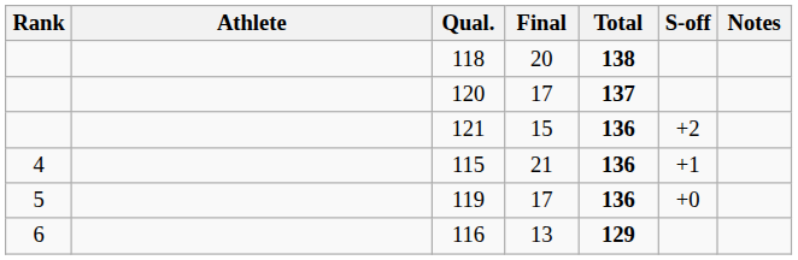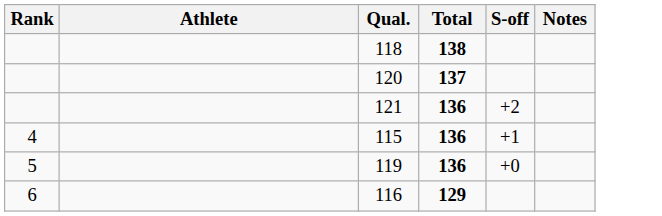- column: Final | 20 | 17 | 15 | 21 | 17 | 13
